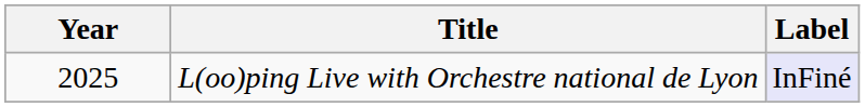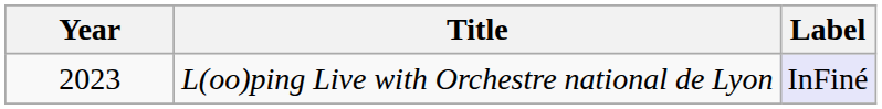L(oo)ping Live with Orchestre national de Lyon | Year: 2025 -> 2023
